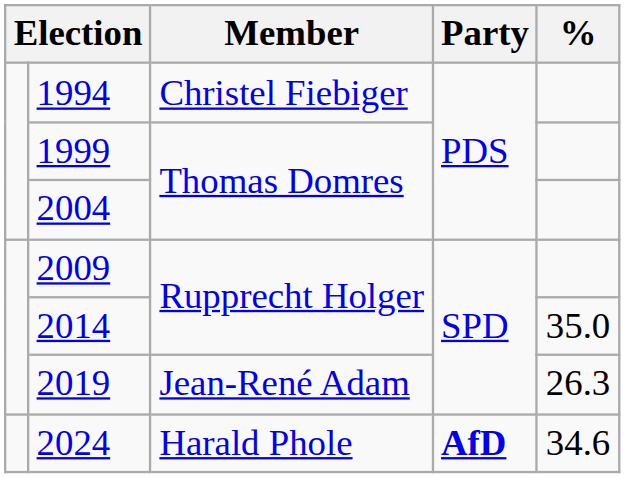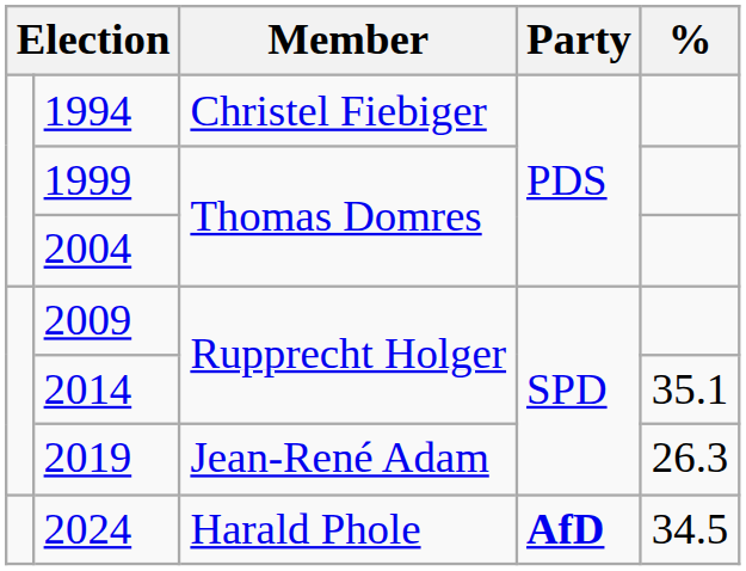2014 | %: 35.0 -> 35.1
2024 | %: 34.6 -> 34.5
